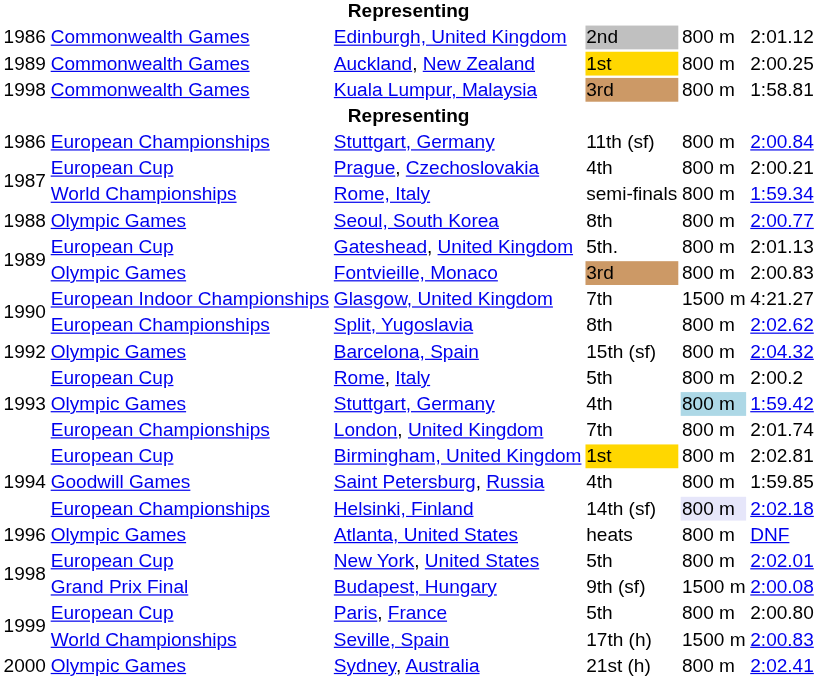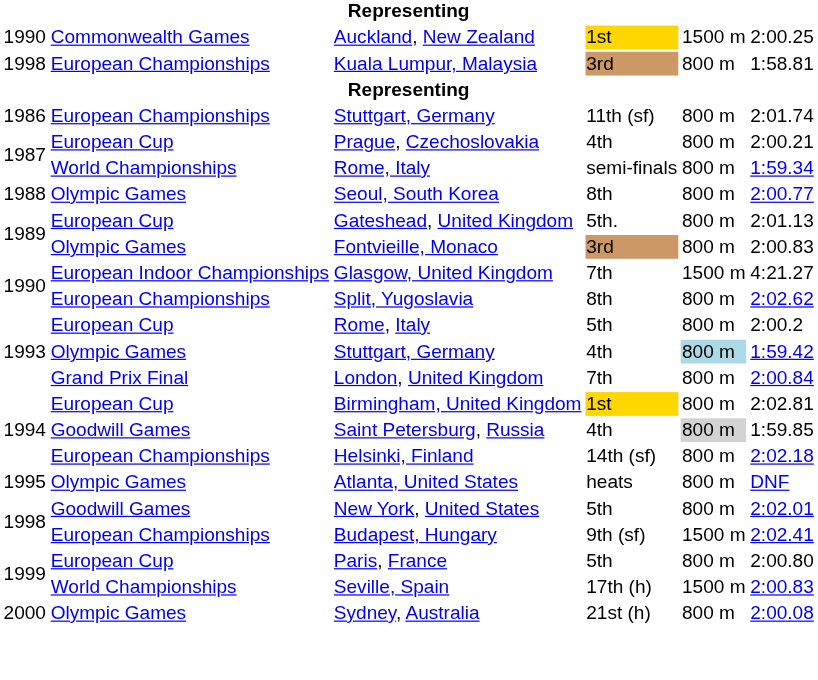- row: 1986 | Commonwealth Games | Edinburgh, United Kingdom | 2nd | 800 m | 2:01.12
Auckland, New Zealand | column 1: 1989 -> 1990
Auckland, New Zealand | column 5: 800 m -> 1500 m
Kuala Lumpur, Malaysia | column 2: Commonwealth Games -> European Championships
Stuttgart, Germany / 11th (sf) | column 6: 2:00.84 -> 2:01.74
- row: 1992 | Olympic Games | Barcelona, Spain | 15th (sf) | 800 m | 2:04.32
London, United Kingdom | column 2: European Championships -> Grand Prix Final
London, United Kingdom | column 6: 2:01.74 -> 2:00.84
Saint Petersburg, Russia | column 5: no background -> lightgrey background
Helsinki, Finland | column 5: lavender background -> no background
Atlanta, United States | column 1: 1996 -> 1995
New York, United States | column 2: European Cup -> Goodwill Games
Budapest, Hungary | column 2: Grand Prix Final -> European Championships
Budapest, Hungary | column 6: 2:00.08 -> 2:02.41
Sydney, Australia | column 6: 2:02.41 -> 2:00.08
